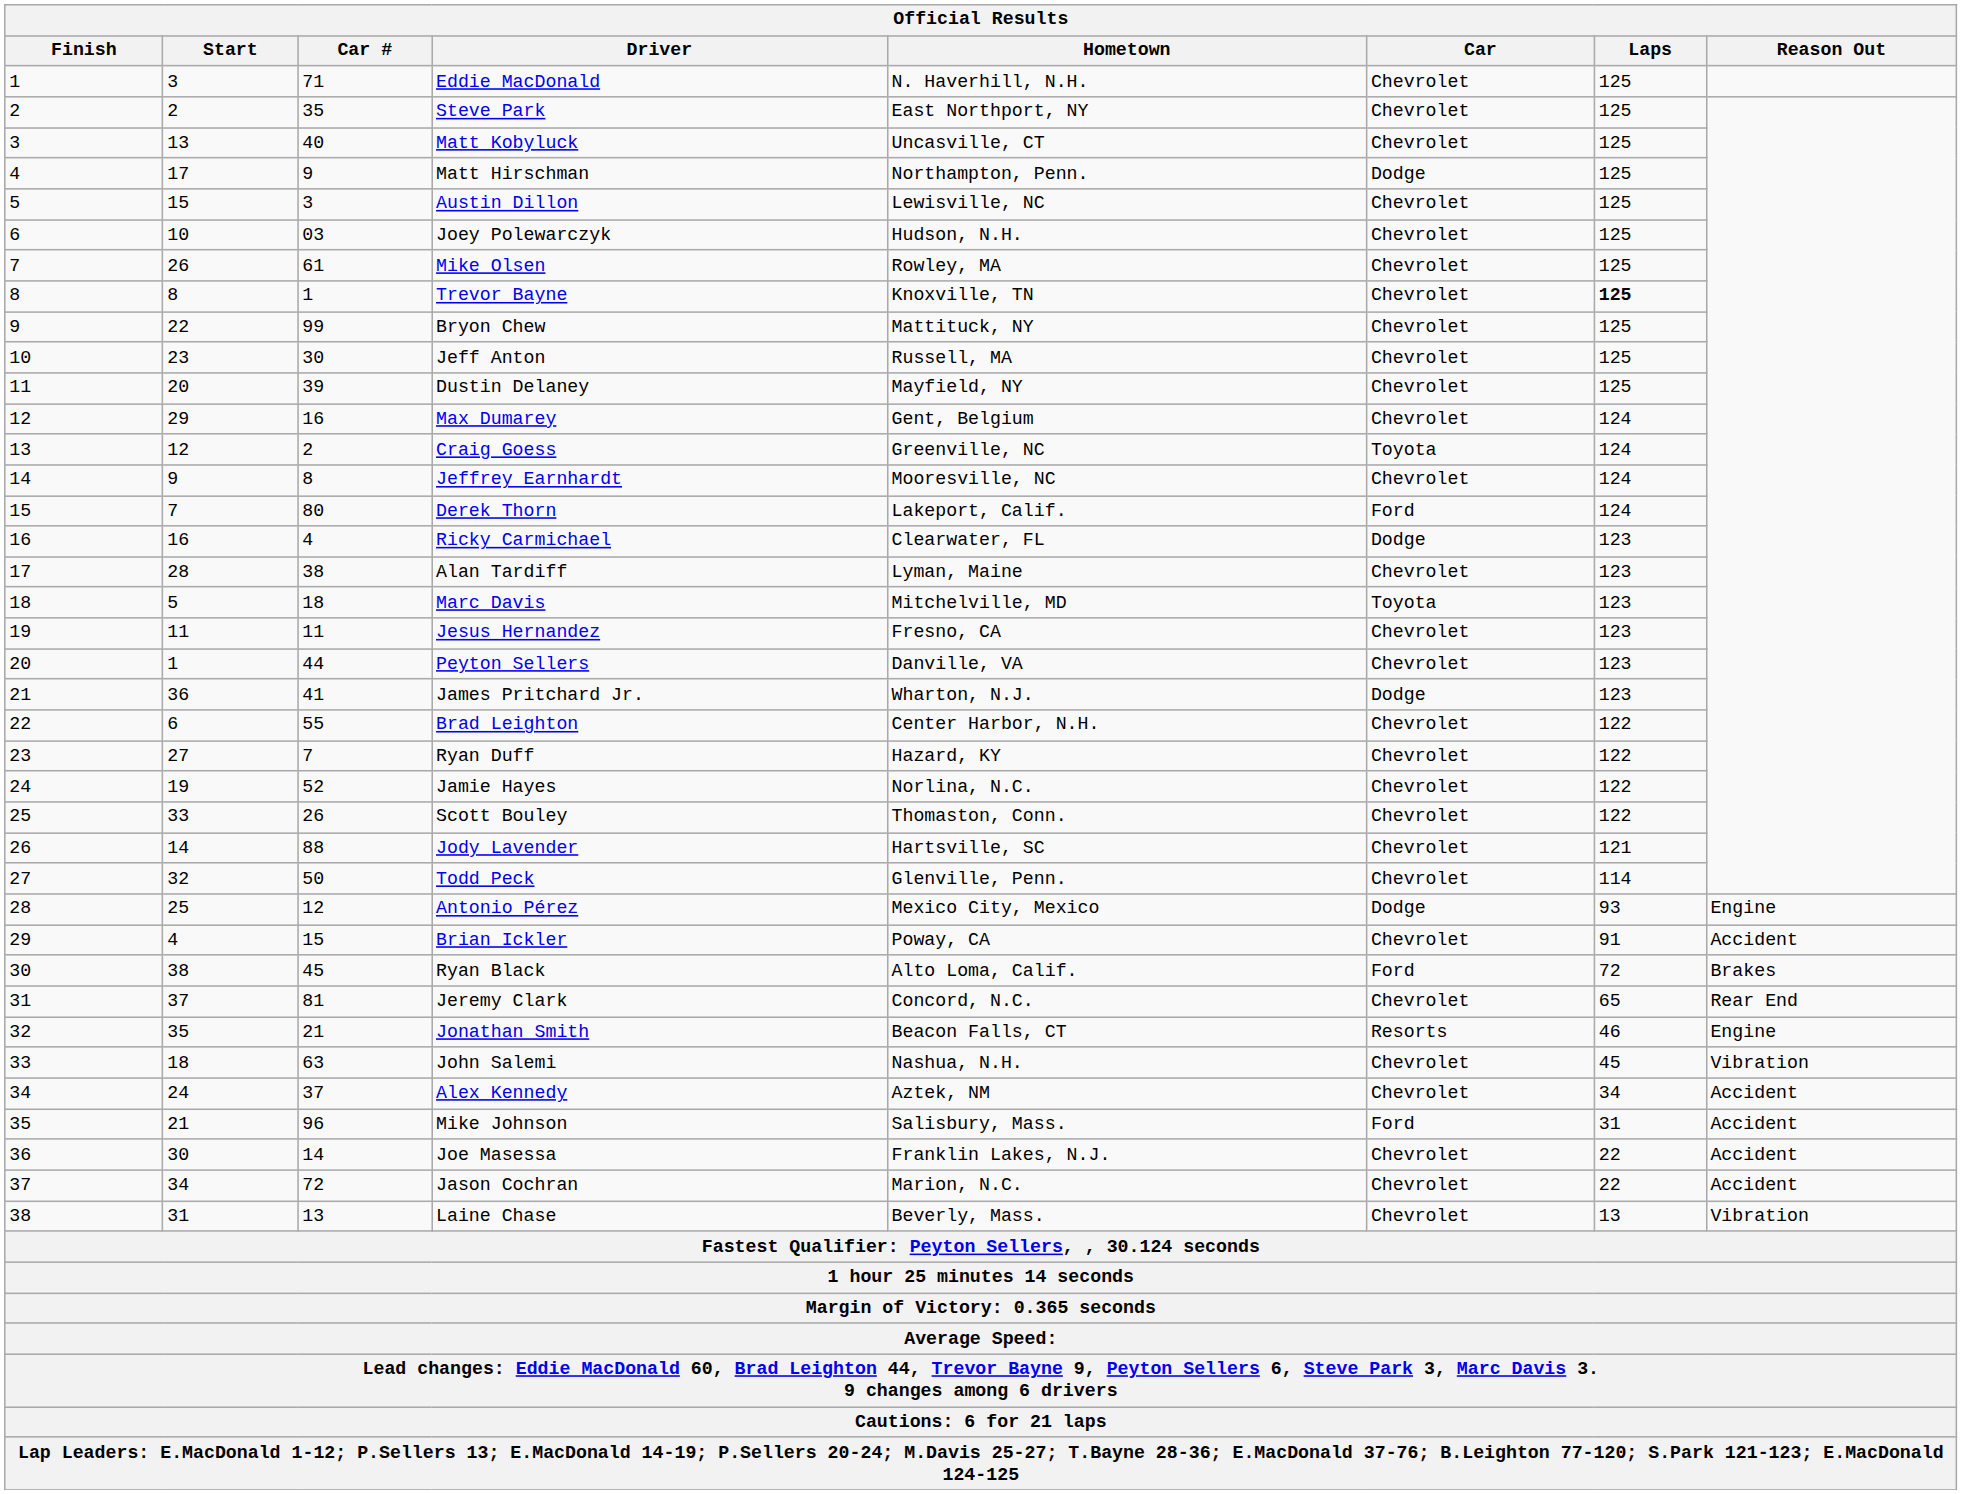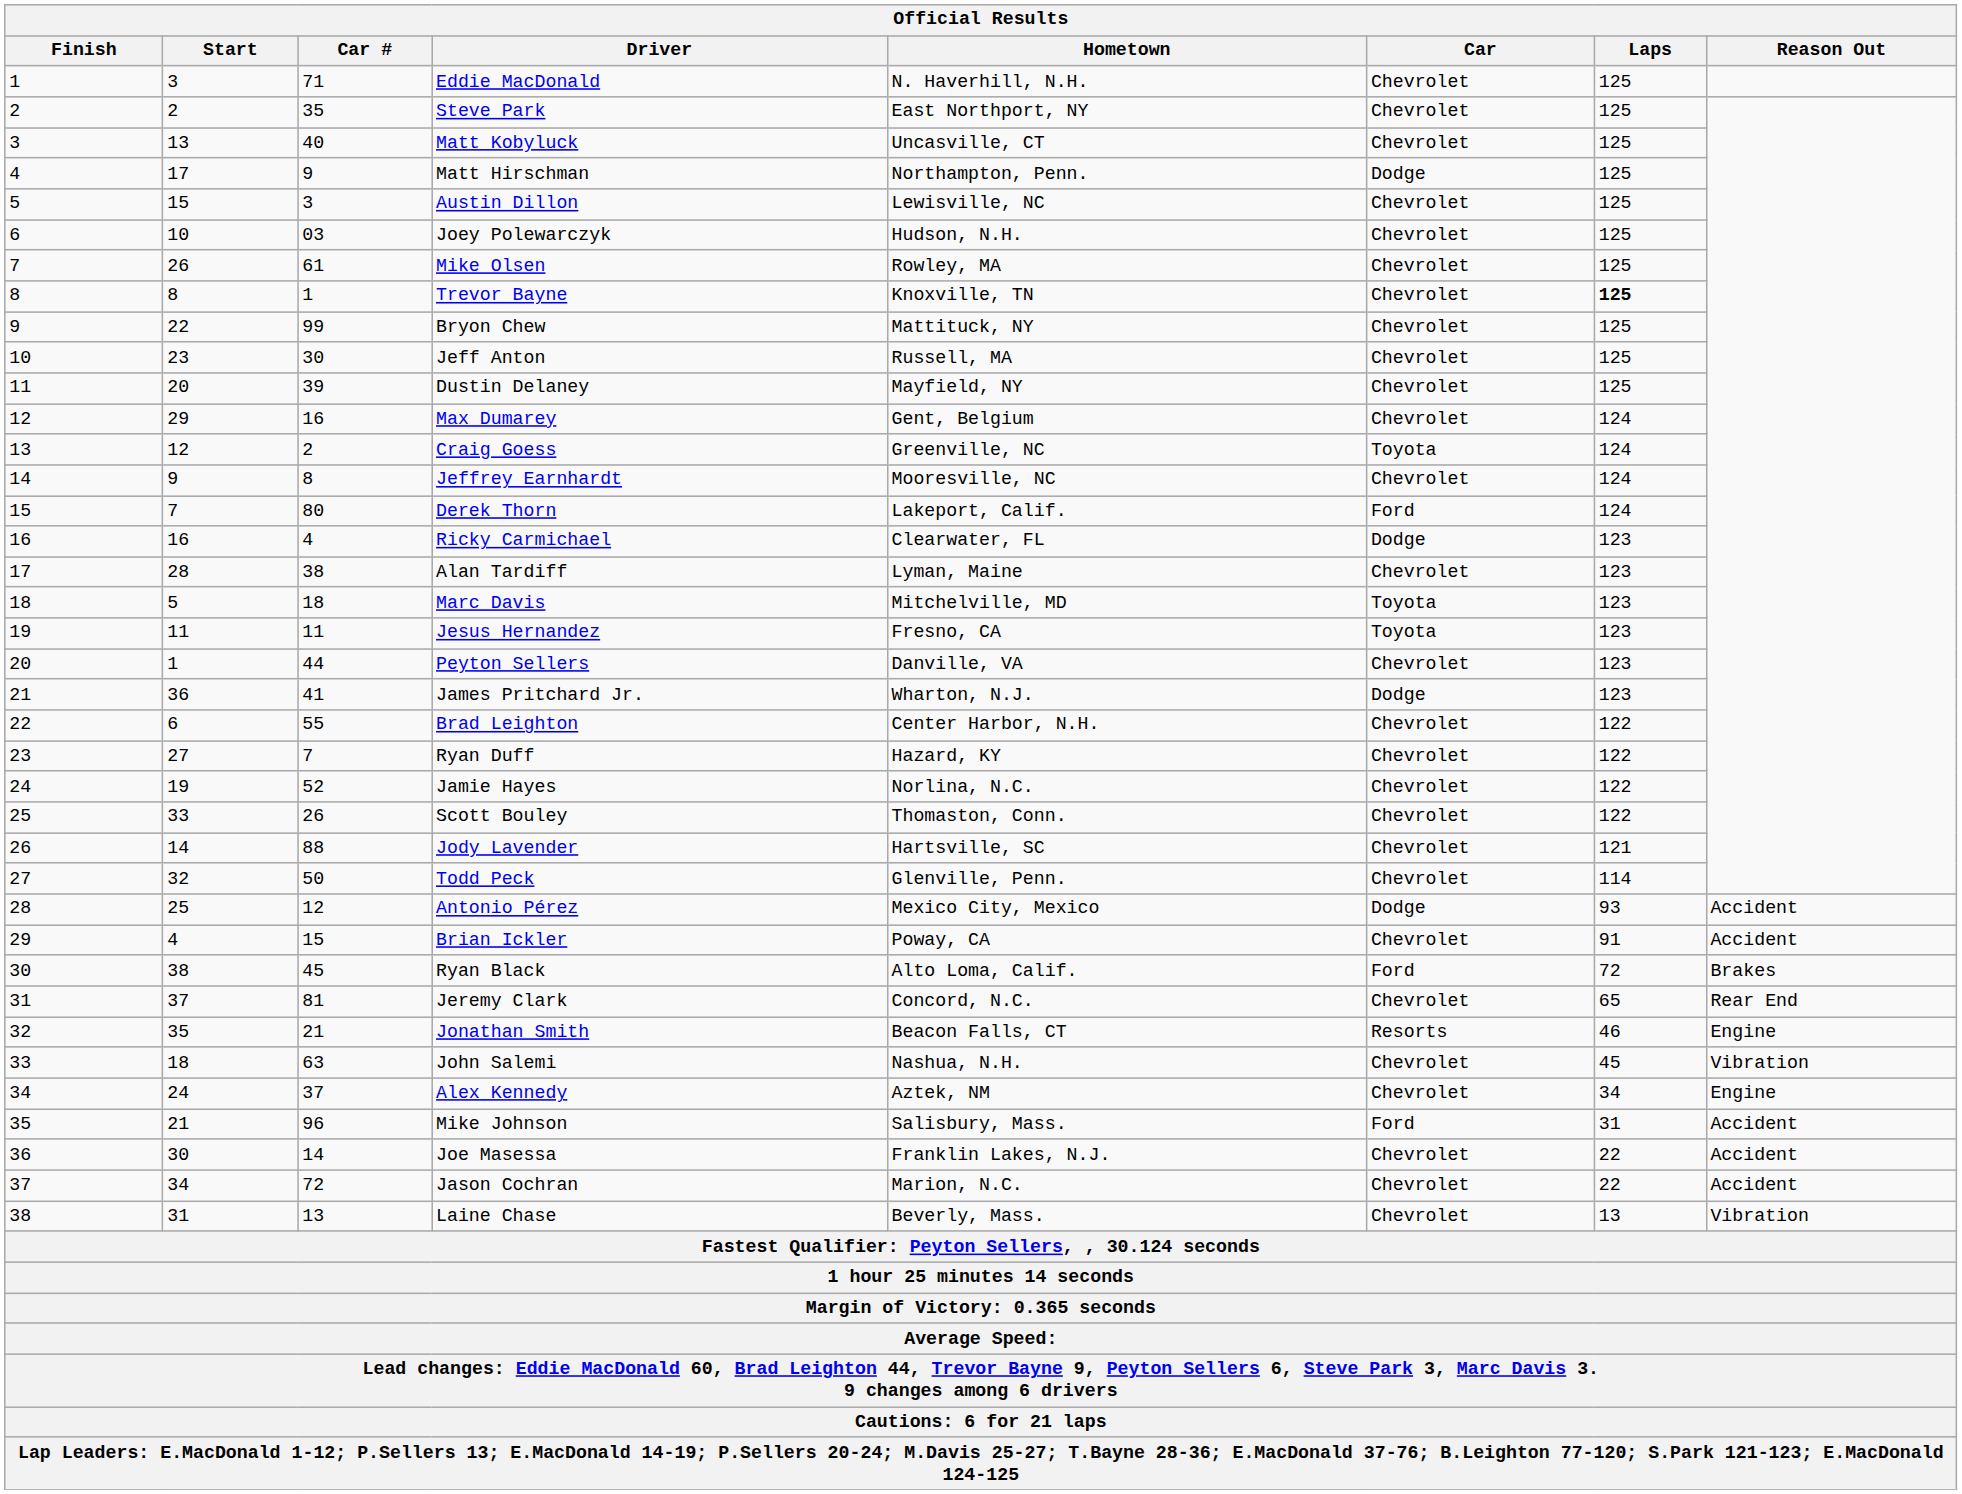Jesus Hernandez | Car: Chevrolet -> Toyota
Antonio Pérez | Reason Out: Engine -> Accident
Alex Kennedy | Reason Out: Accident -> Engine
